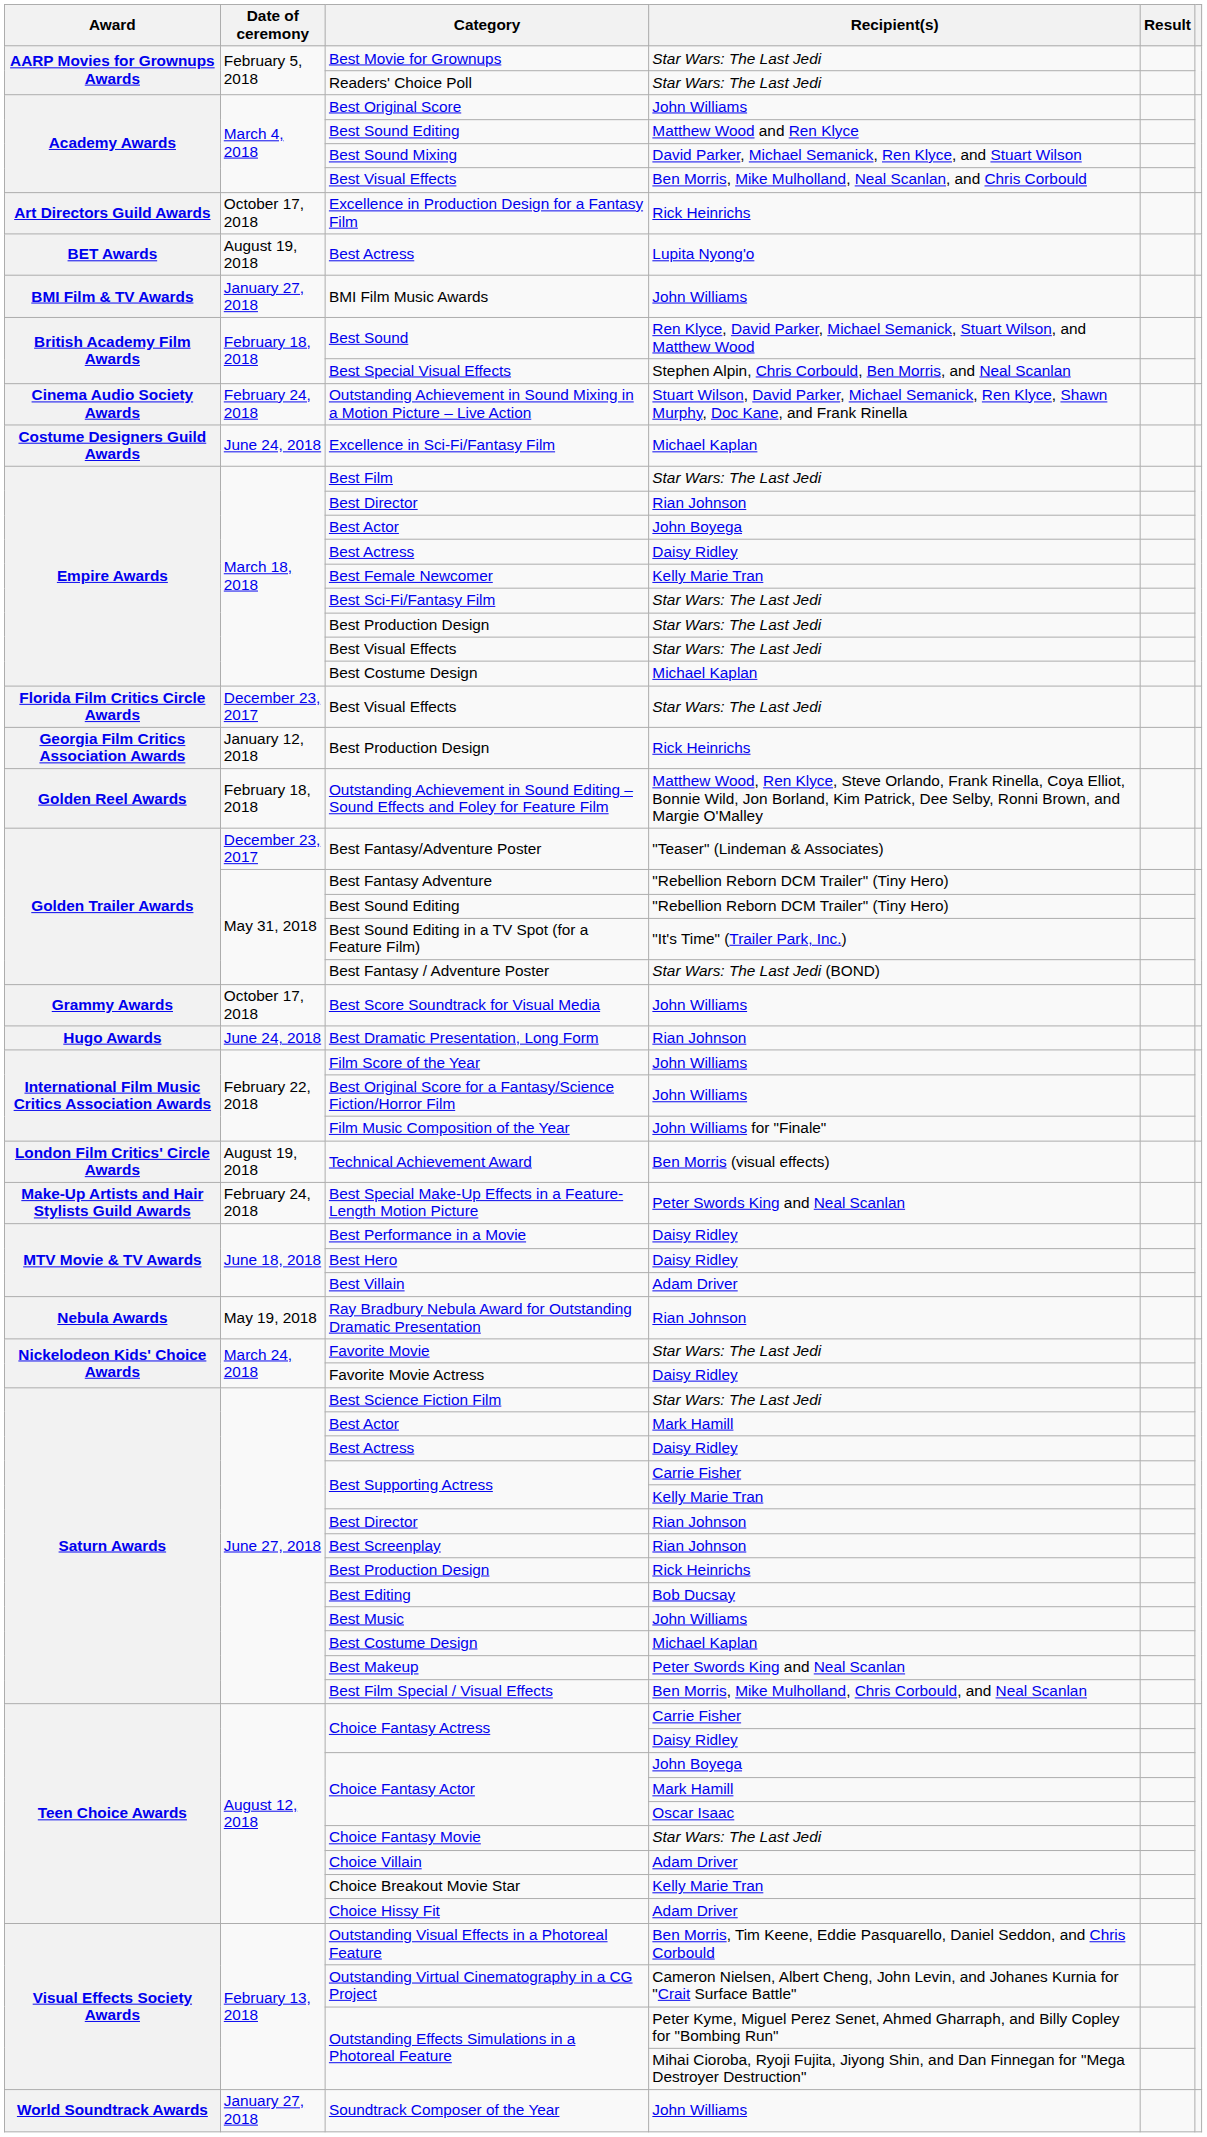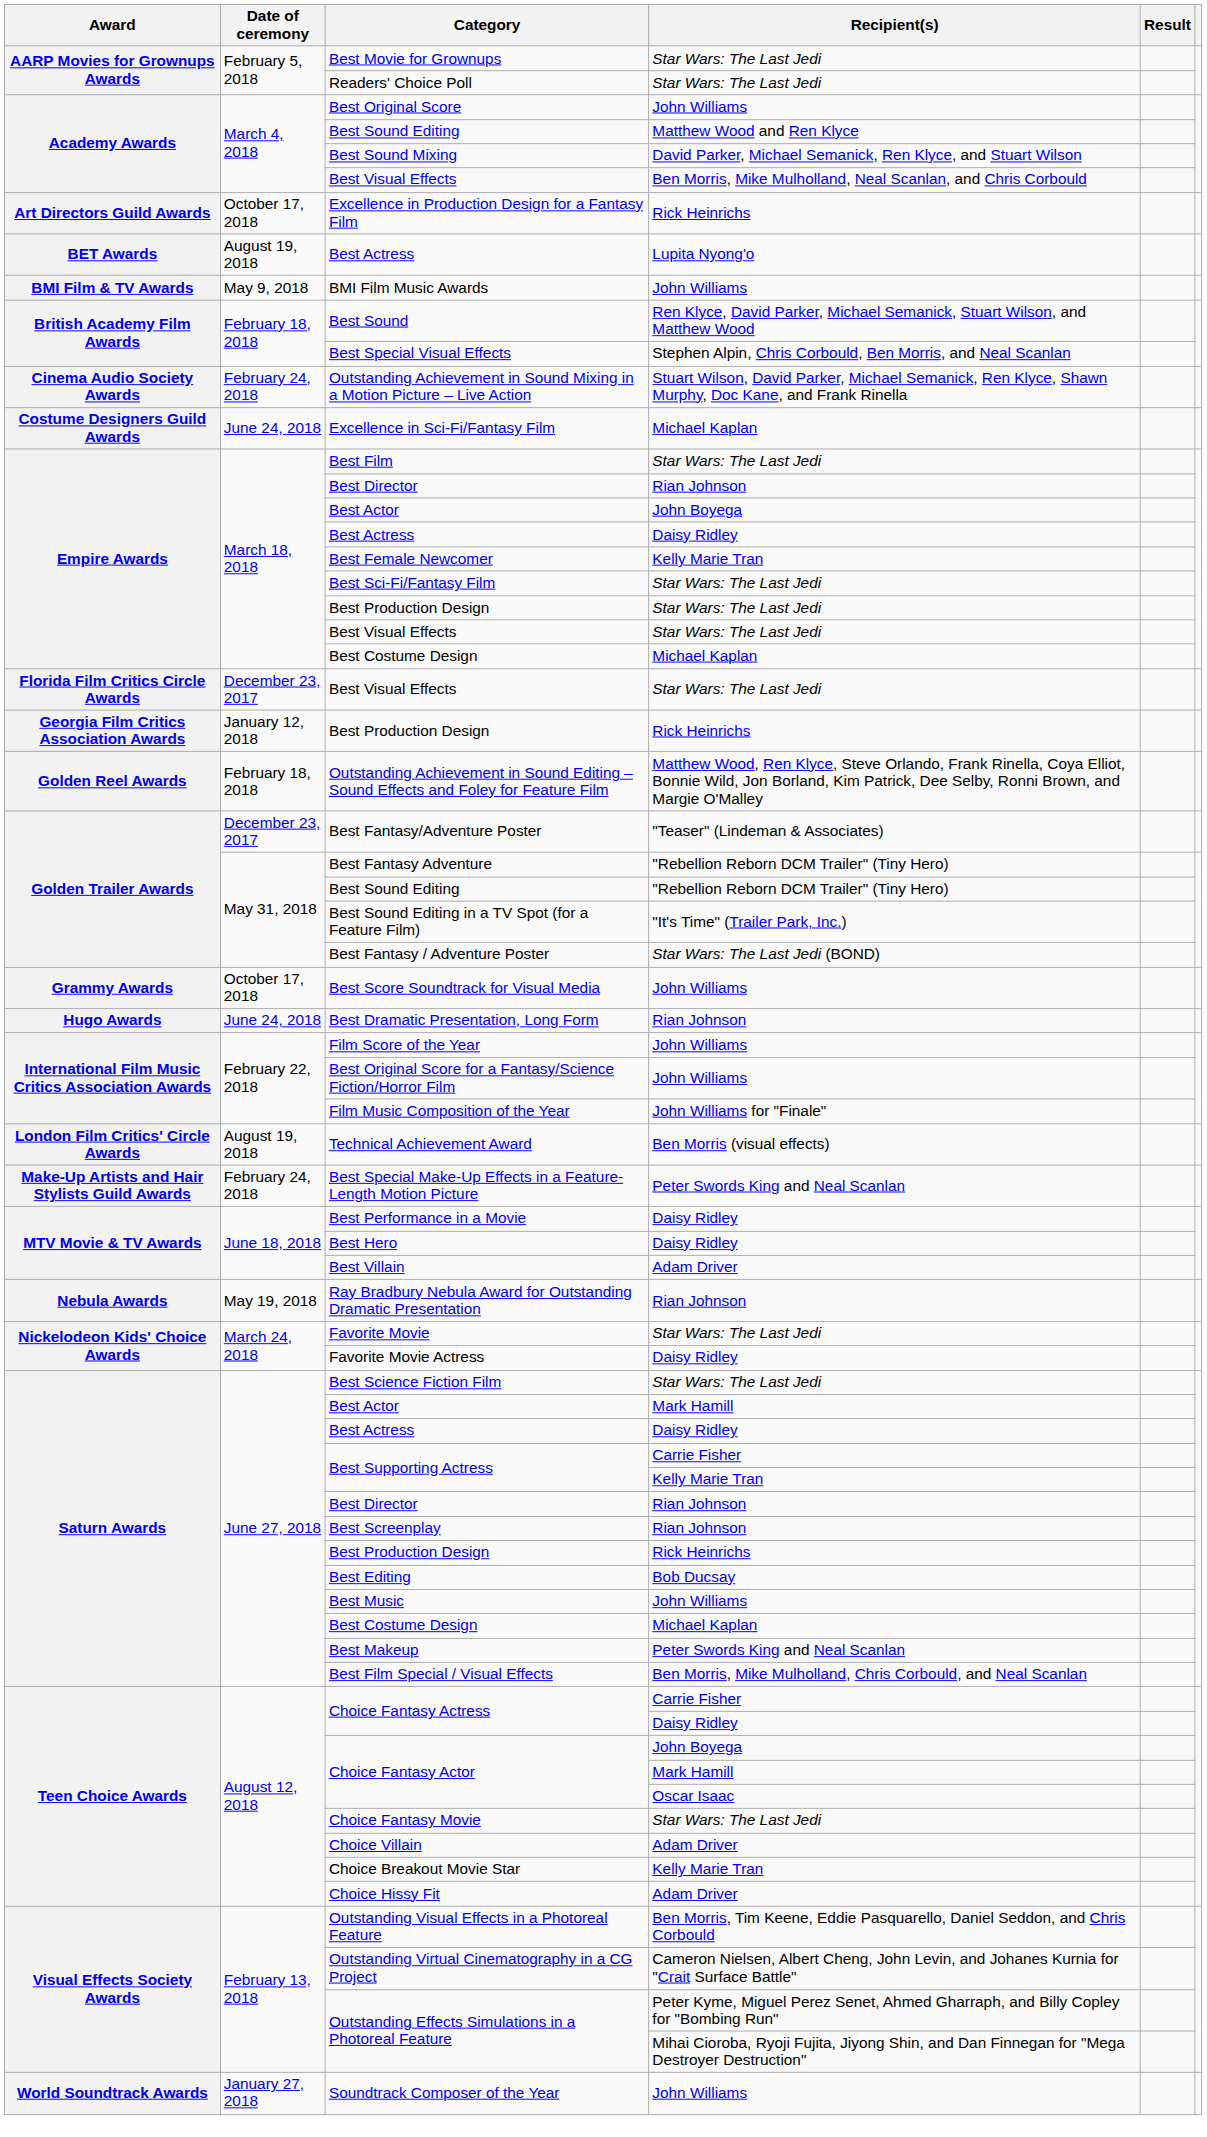BMI Film Music Awards | Date of ceremony: January 27, 2018 -> May 9, 2018
